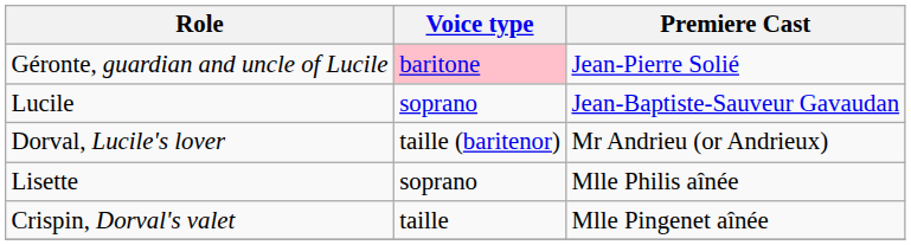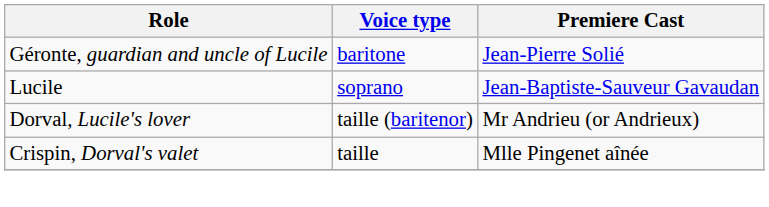Géronte, guardian and uncle of Lucile | Voice type: pink background -> no background
- row: Lisette | soprano | Mlle Philis aînée
